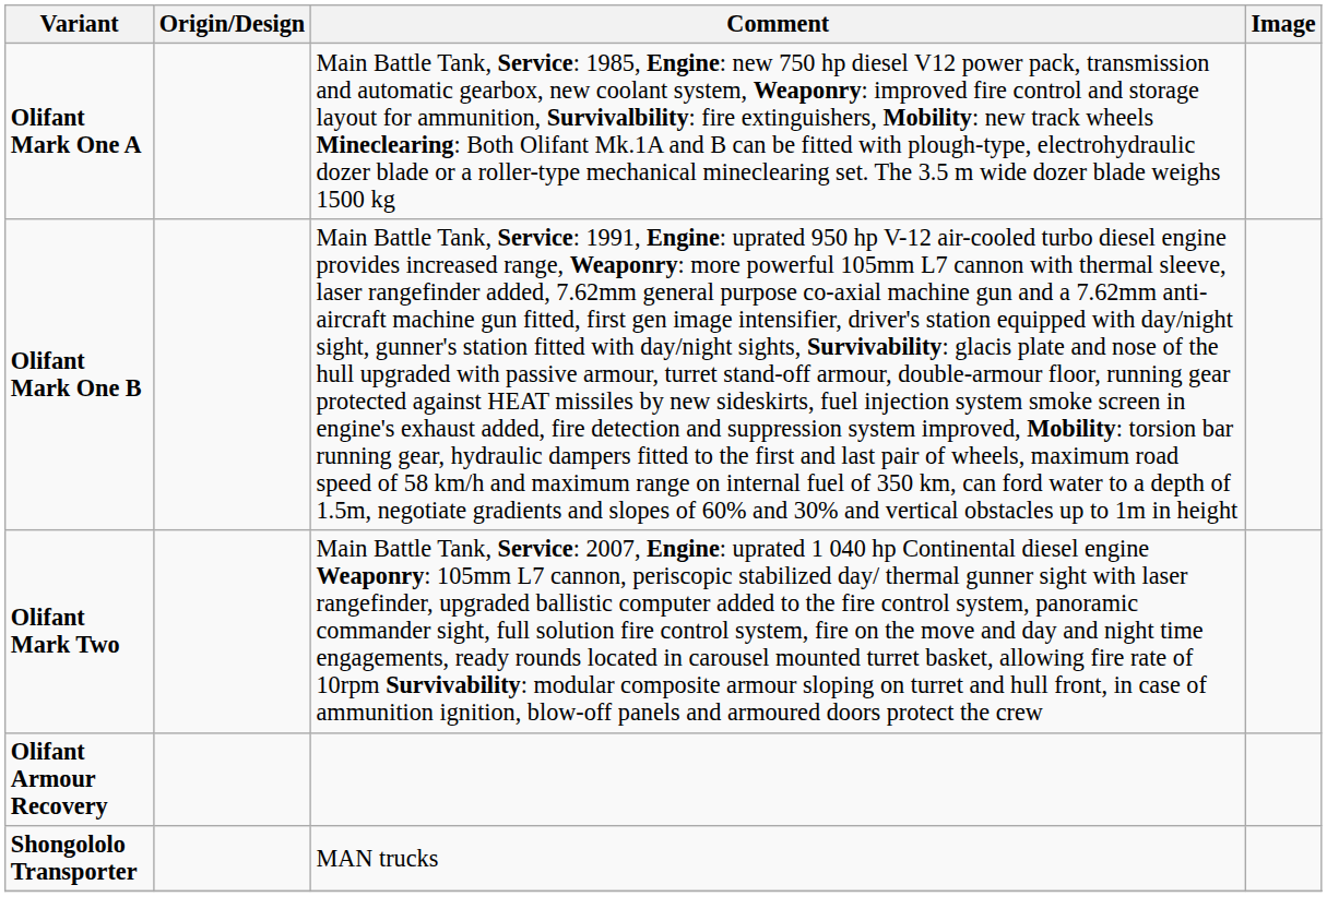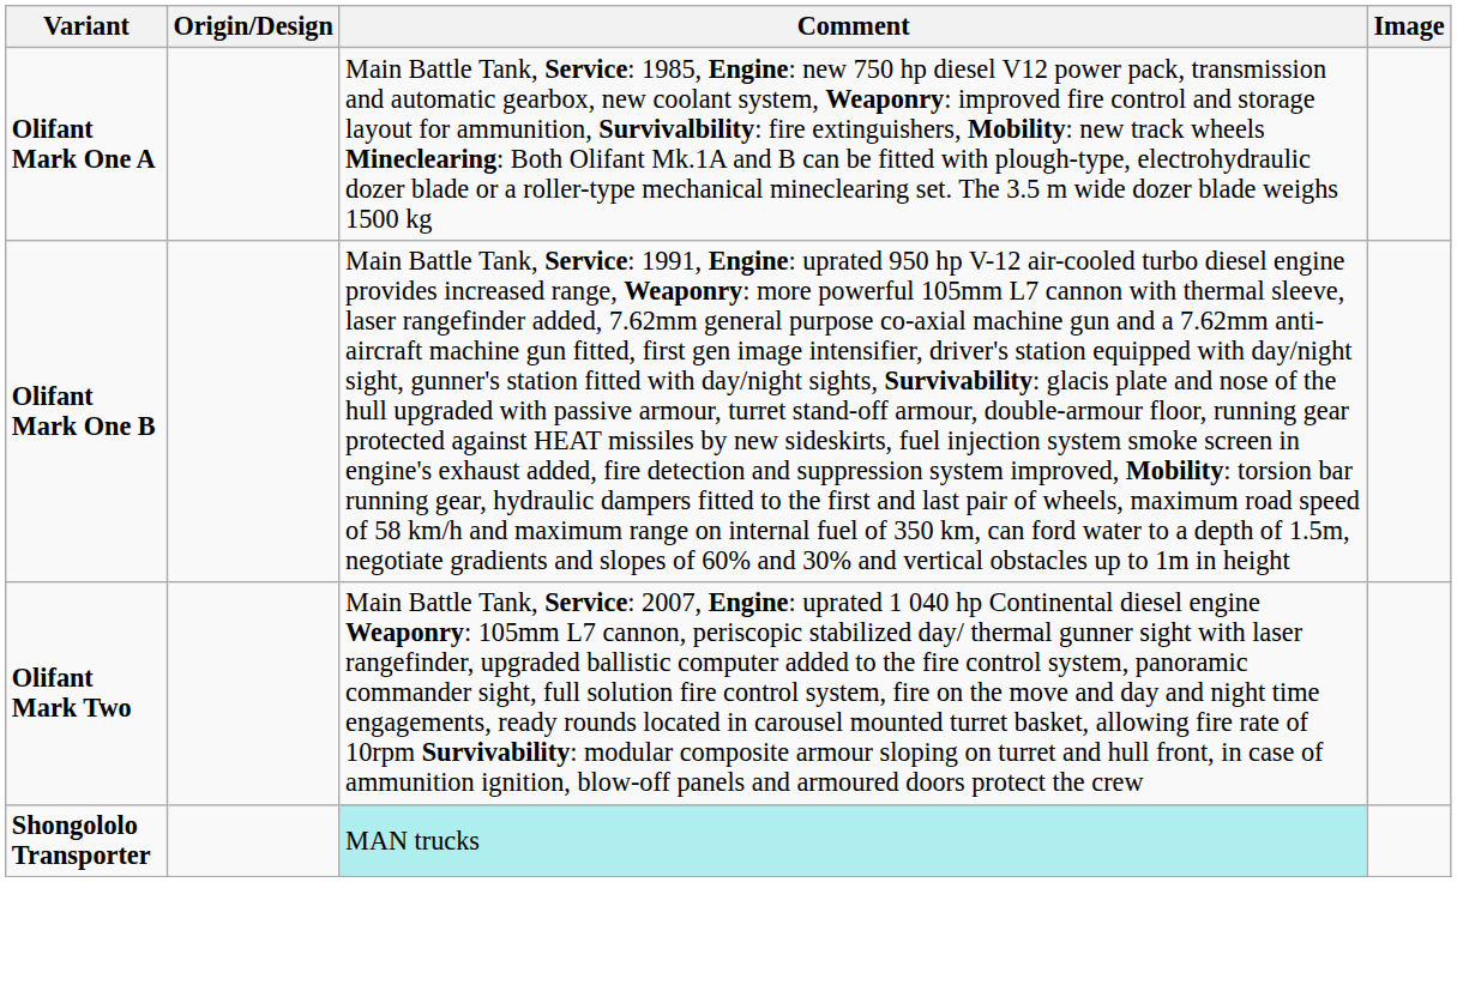- row: Olifant Armour Recovery
Shongololo Transporter | Comment: no background -> paleturquoise background
